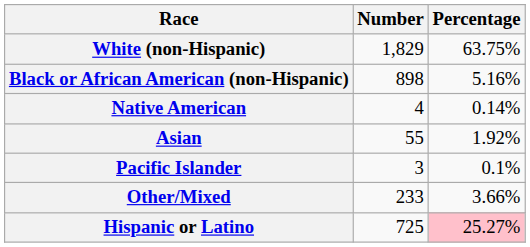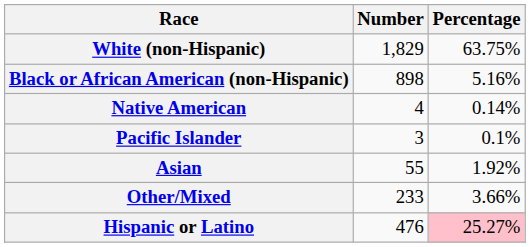rows swapped: Asian <-> Pacific Islander
Hispanic or Latino | Number: 725 -> 476
